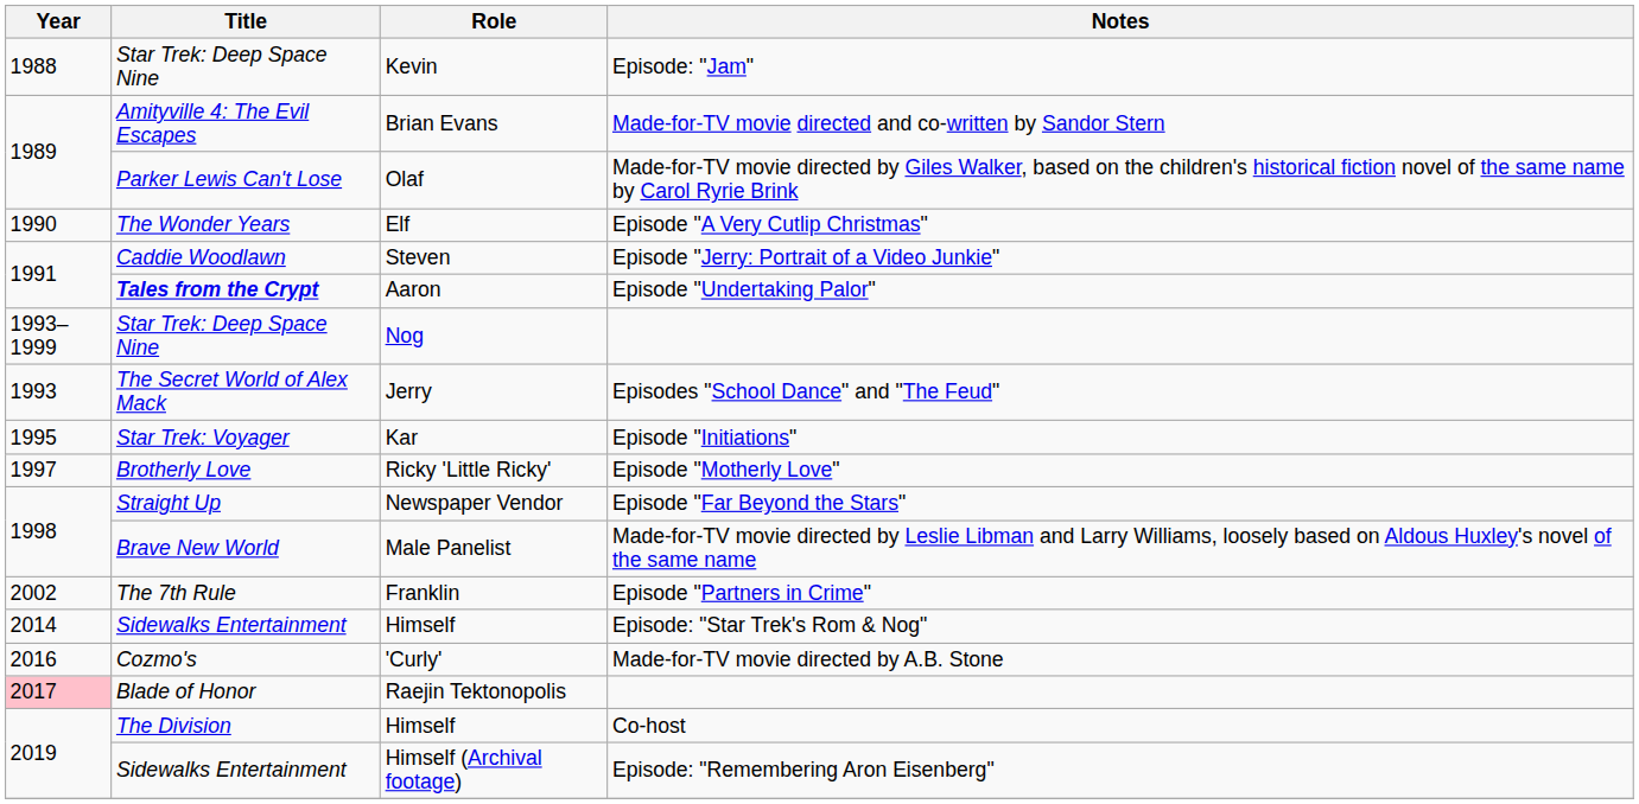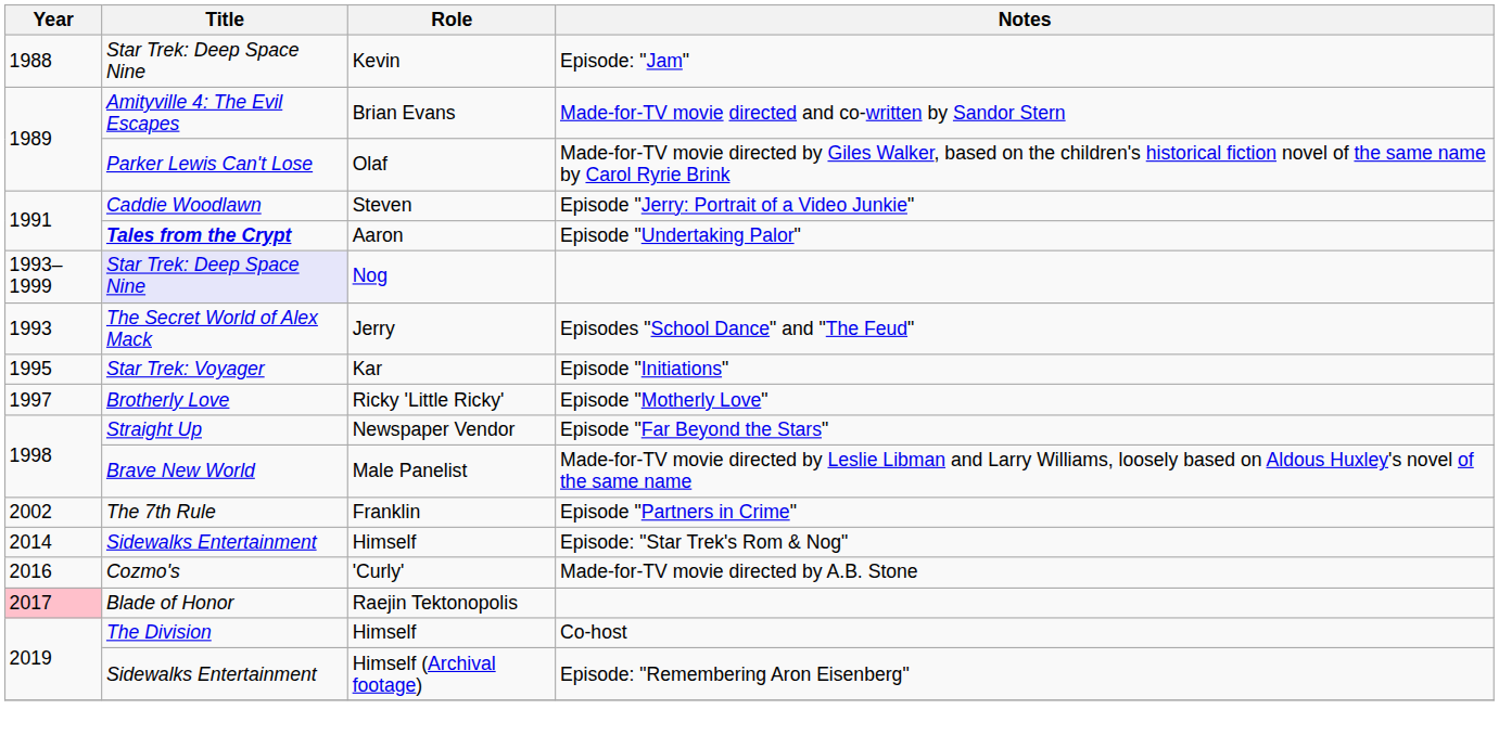- row: 1990 | The Wonder Years | Elf | Episode "A Very Cutlip Christmas"
Nog | Title: no background -> lavender background
